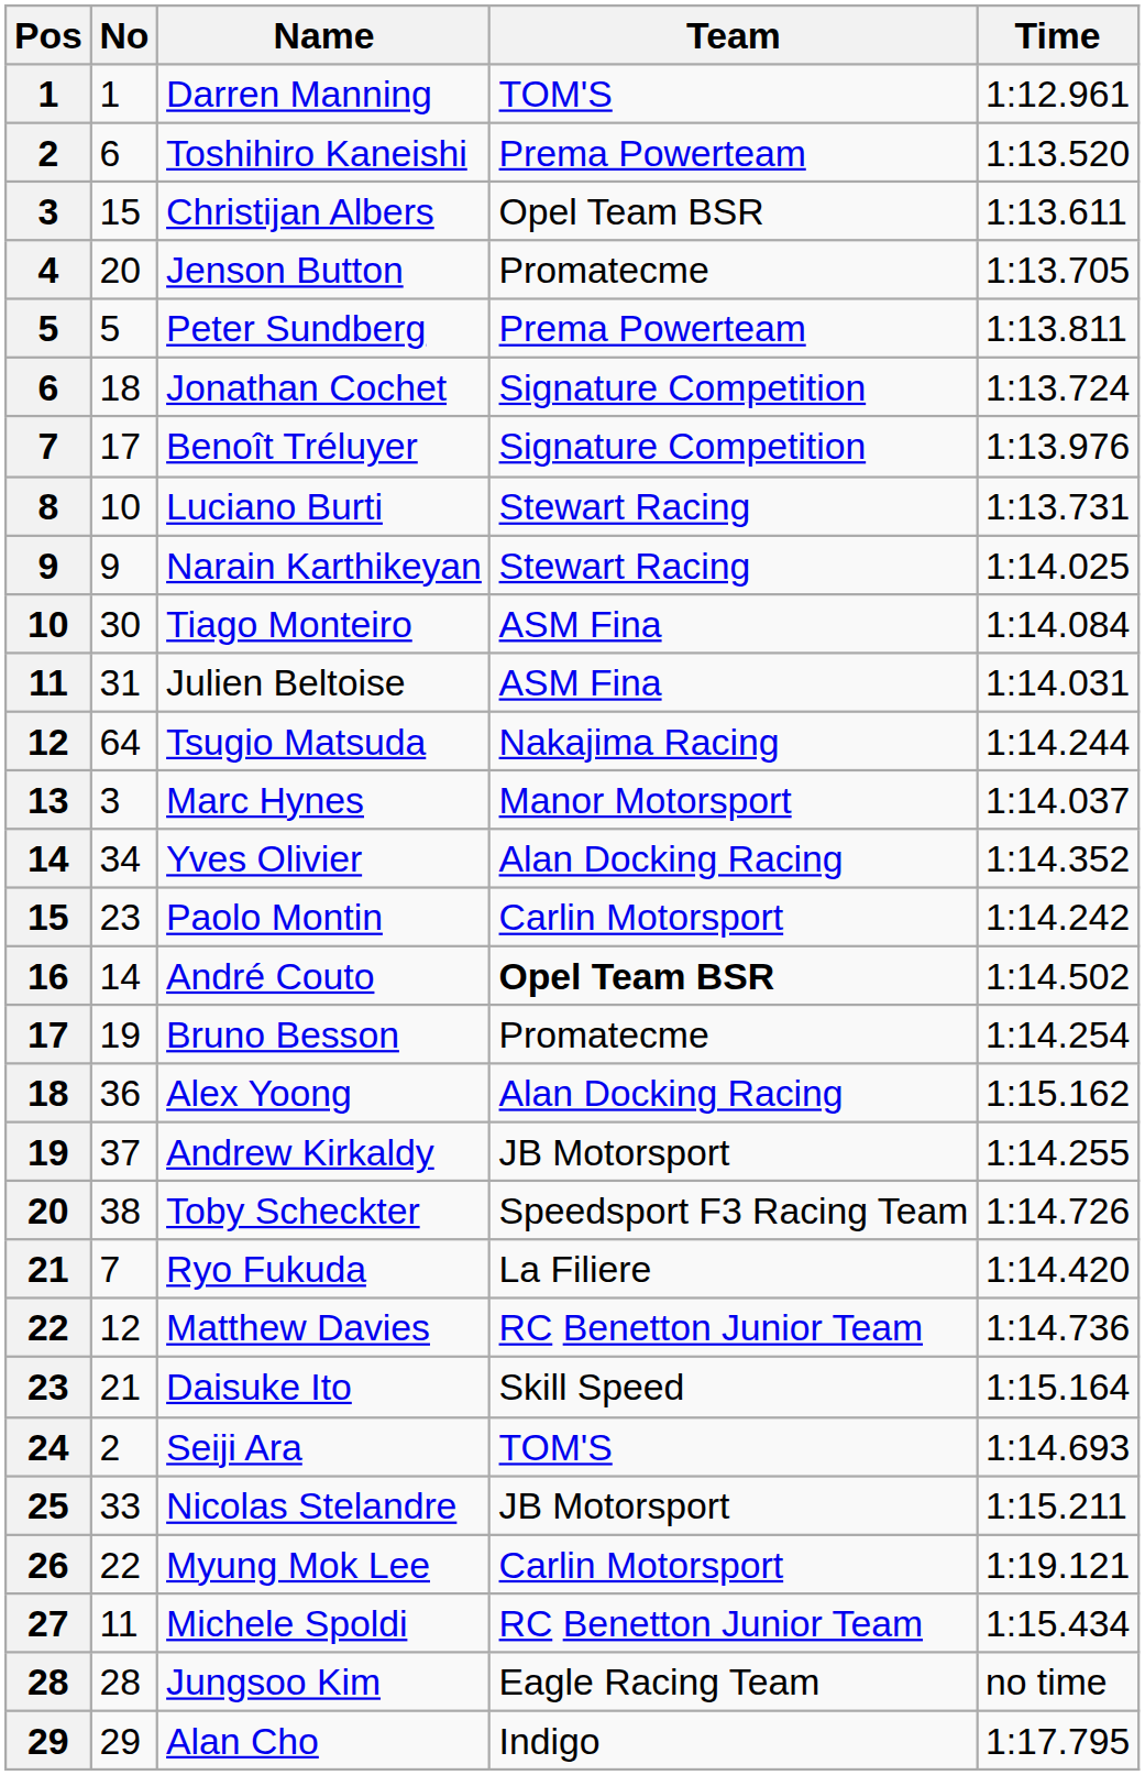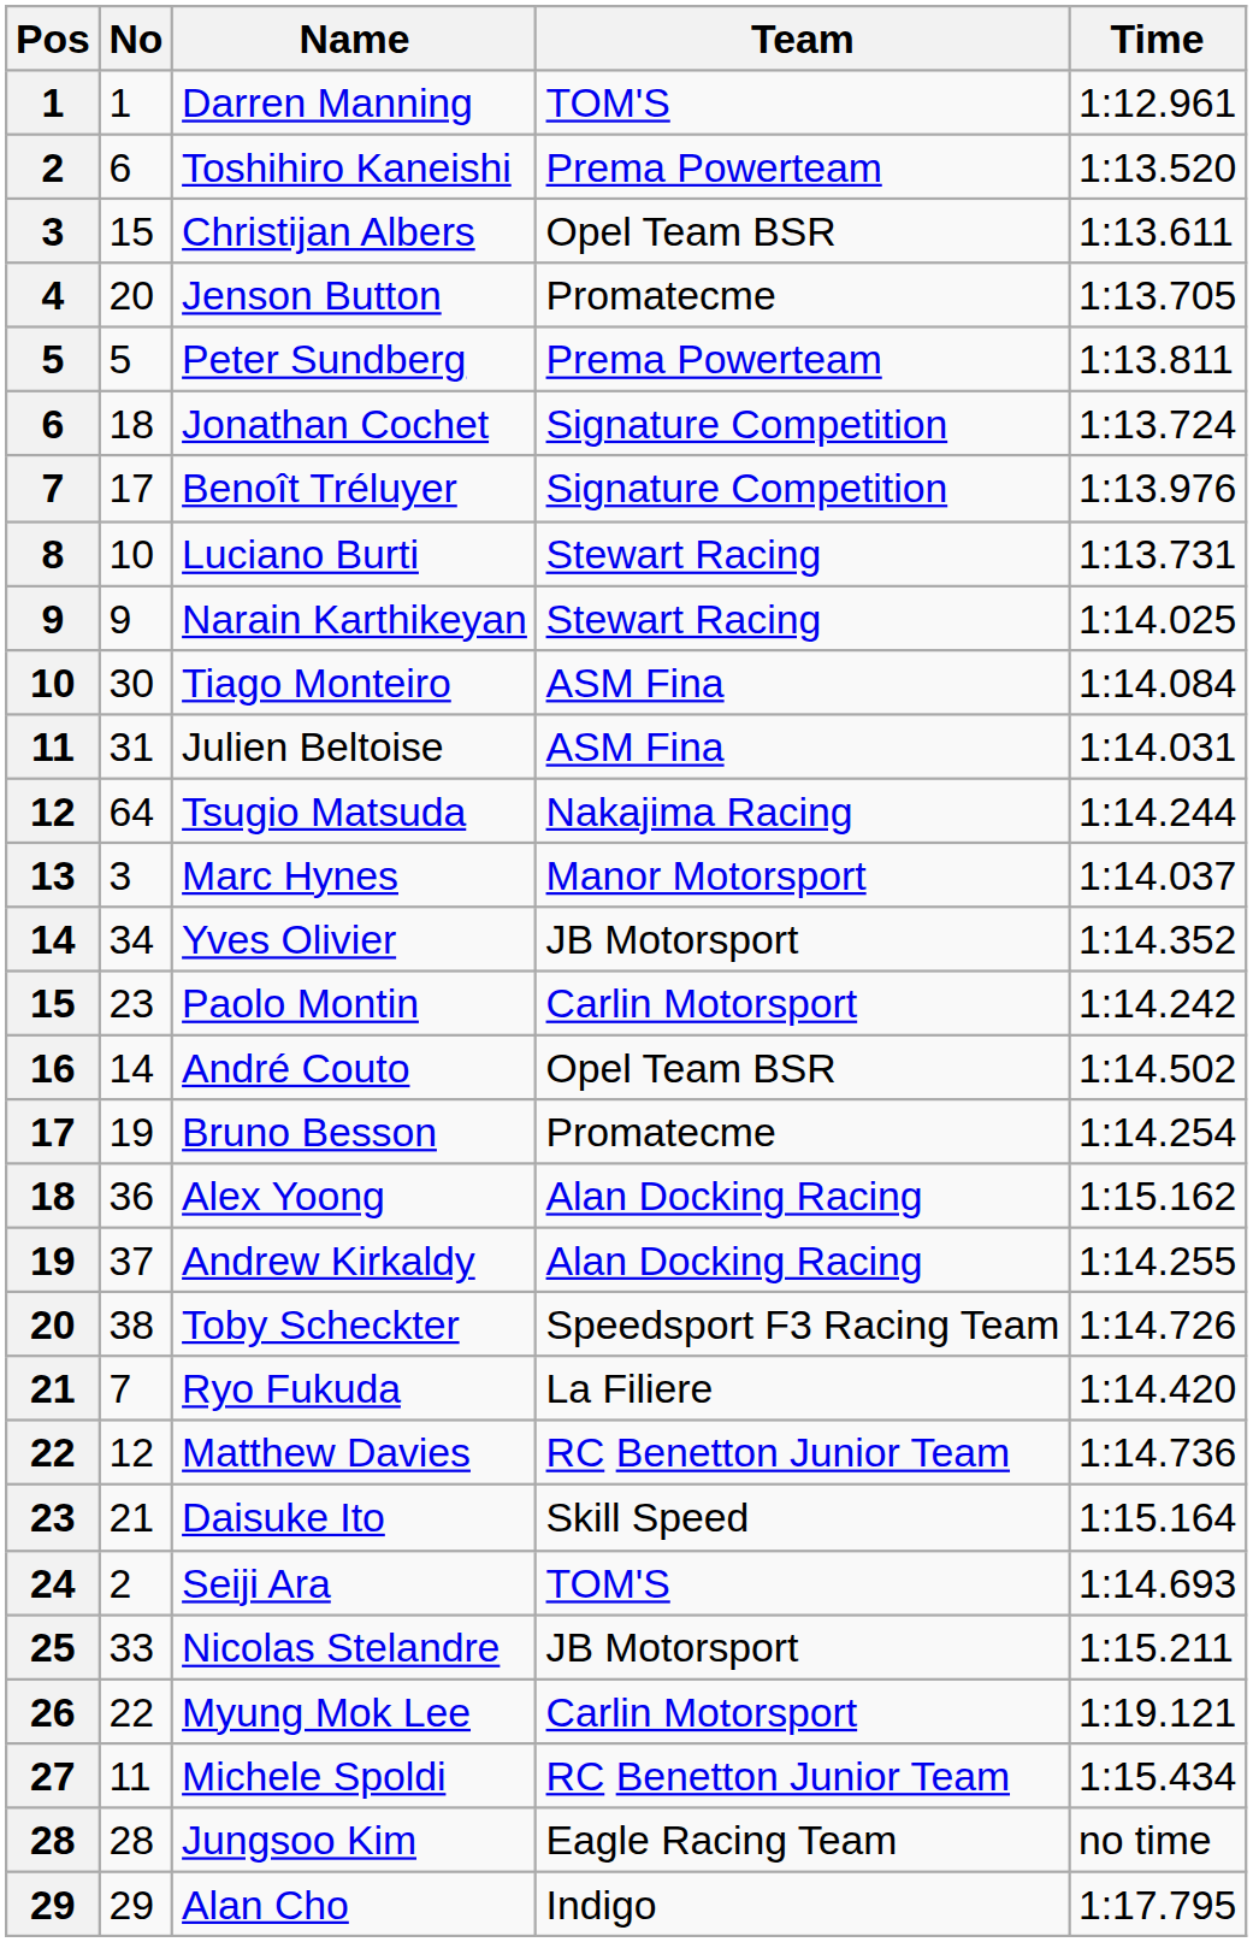Yves Olivier | Team: Alan Docking Racing -> JB Motorsport
André Couto | Team: bold -> normal
Andrew Kirkaldy | Team: JB Motorsport -> Alan Docking Racing
